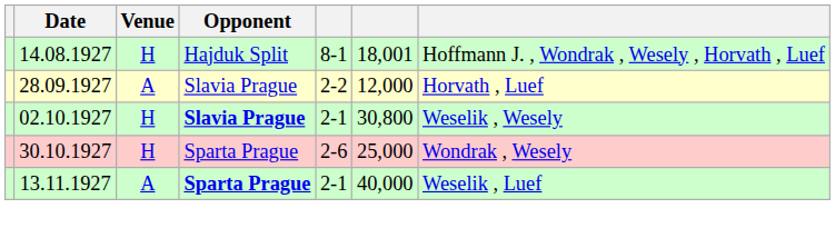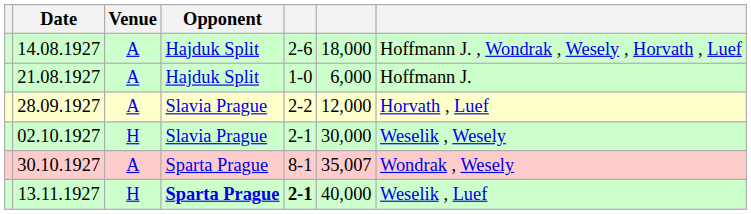14.08.1927 | Venue: H -> A
14.08.1927 | column 5: 8-1 -> 2-6
14.08.1927 | column 6: 18,001 -> 18,000
+ row: 21.08.1927 | A | Hajduk Split | 1-0 | 6,000 | Hoffmann J.
02.10.1927 | Opponent: bold -> normal
02.10.1927 | column 6: 30,800 -> 30,000
30.10.1927 | Venue: H -> A
30.10.1927 | column 5: 2-6 -> 8-1
30.10.1927 | column 6: 25,000 -> 35,007
13.11.1927 | Venue: A -> H
13.11.1927 | column 5: normal -> bold
